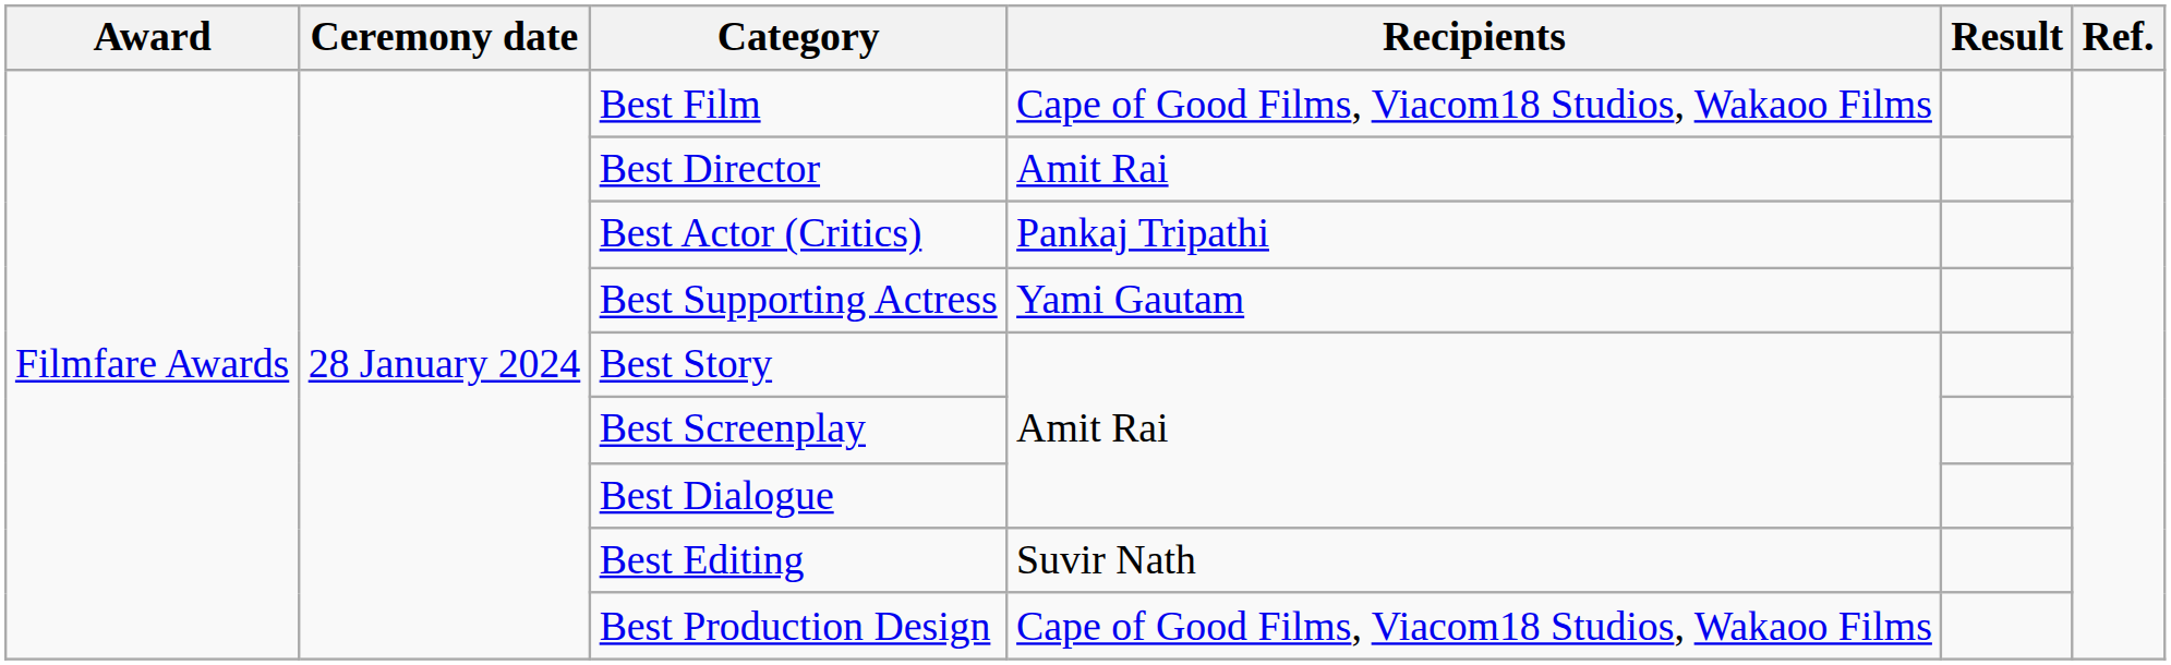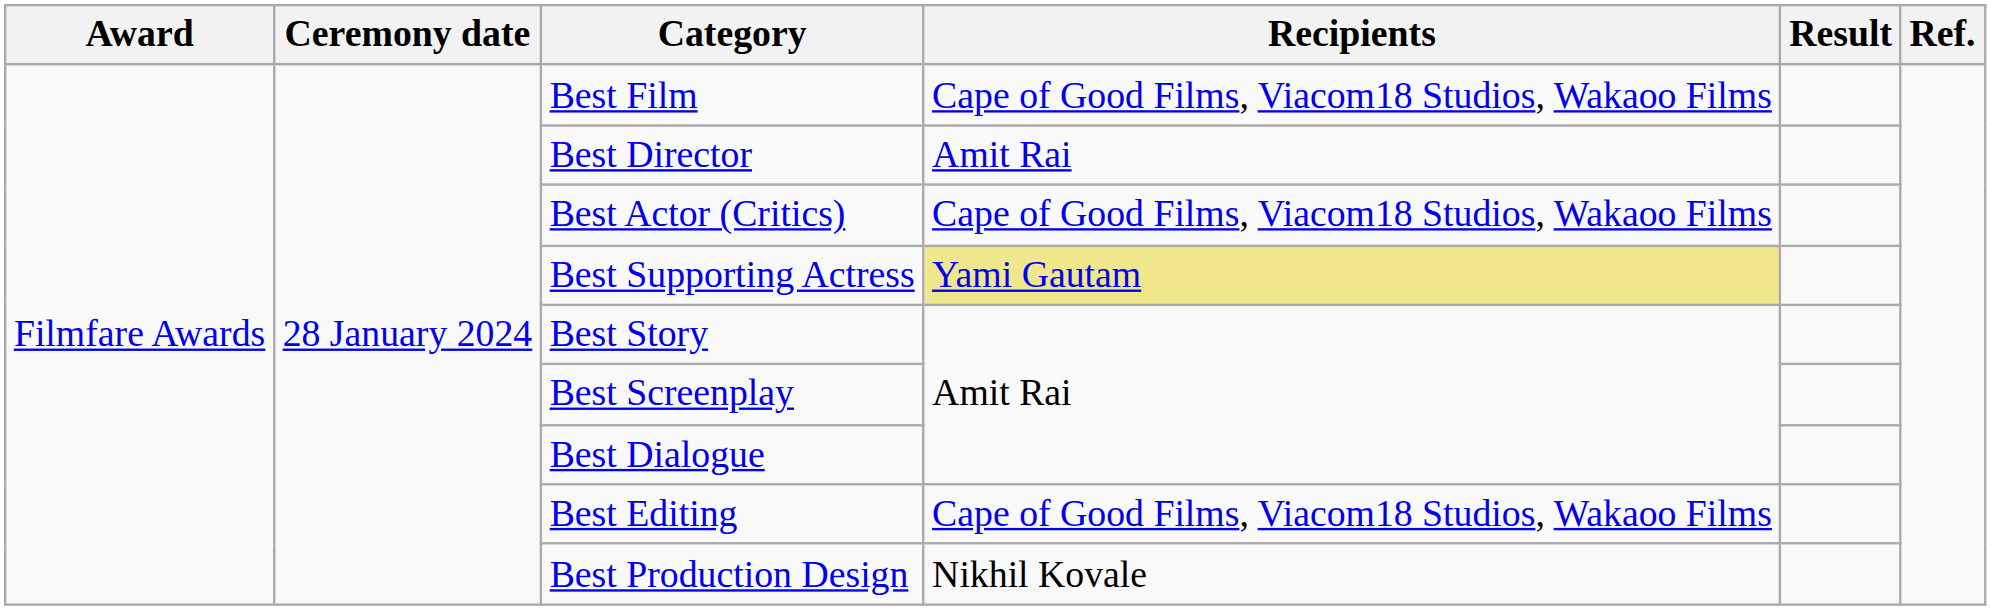Best Actor (Critics) | Recipients: Pankaj Tripathi -> Cape of Good Films, Viacom18 Studios, Wakaoo Films
Best Supporting Actress | Recipients: no background -> khaki background
Best Editing | Recipients: Suvir Nath -> Cape of Good Films, Viacom18 Studios, Wakaoo Films
Best Production Design | Recipients: Cape of Good Films, Viacom18 Studios, Wakaoo Films -> Nikhil Kovale
